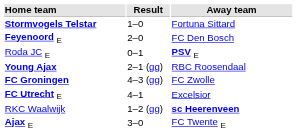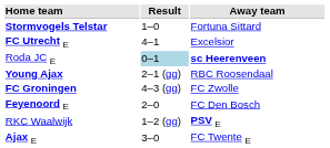rows swapped: FC Utrecht E <-> Feyenoord E
Roda JC E | Result: no background -> lightblue background
Roda JC E | Away team: PSV E -> sc Heerenveen
RKC Waalwijk | Away team: sc Heerenveen -> PSV E
